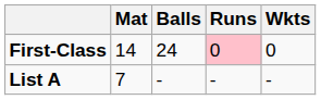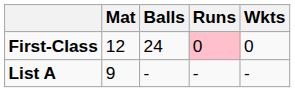First-Class | Mat: 14 -> 12
List A | Mat: 7 -> 9
